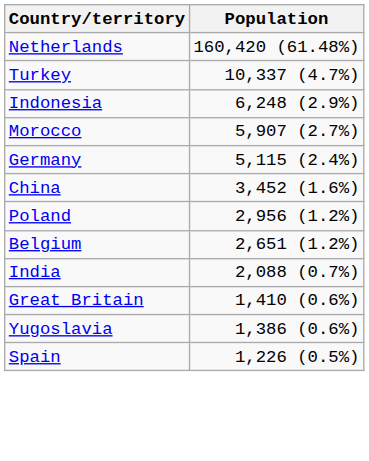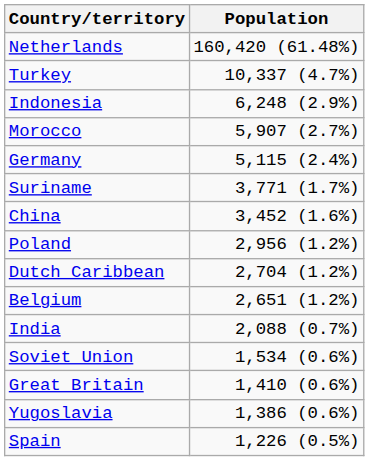+ row: Suriname | 3,771 (1.7%)
+ row: Dutch Caribbean | 2,704 (1.2%)
+ row: Soviet Union | 1,534 (0.6%)
